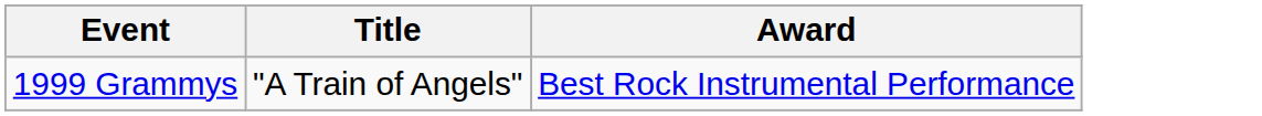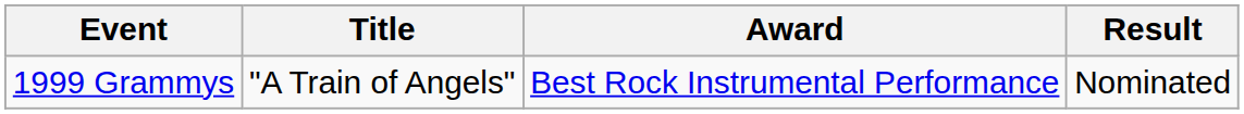+ column: Result | Nominated
